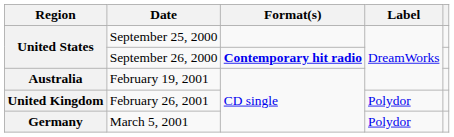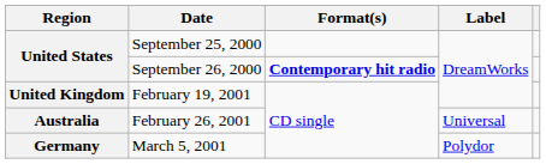February 19, 2001 | Region: Australia -> United Kingdom
February 26, 2001 | Region: United Kingdom -> Australia
February 26, 2001 | Label: Polydor -> Universal
